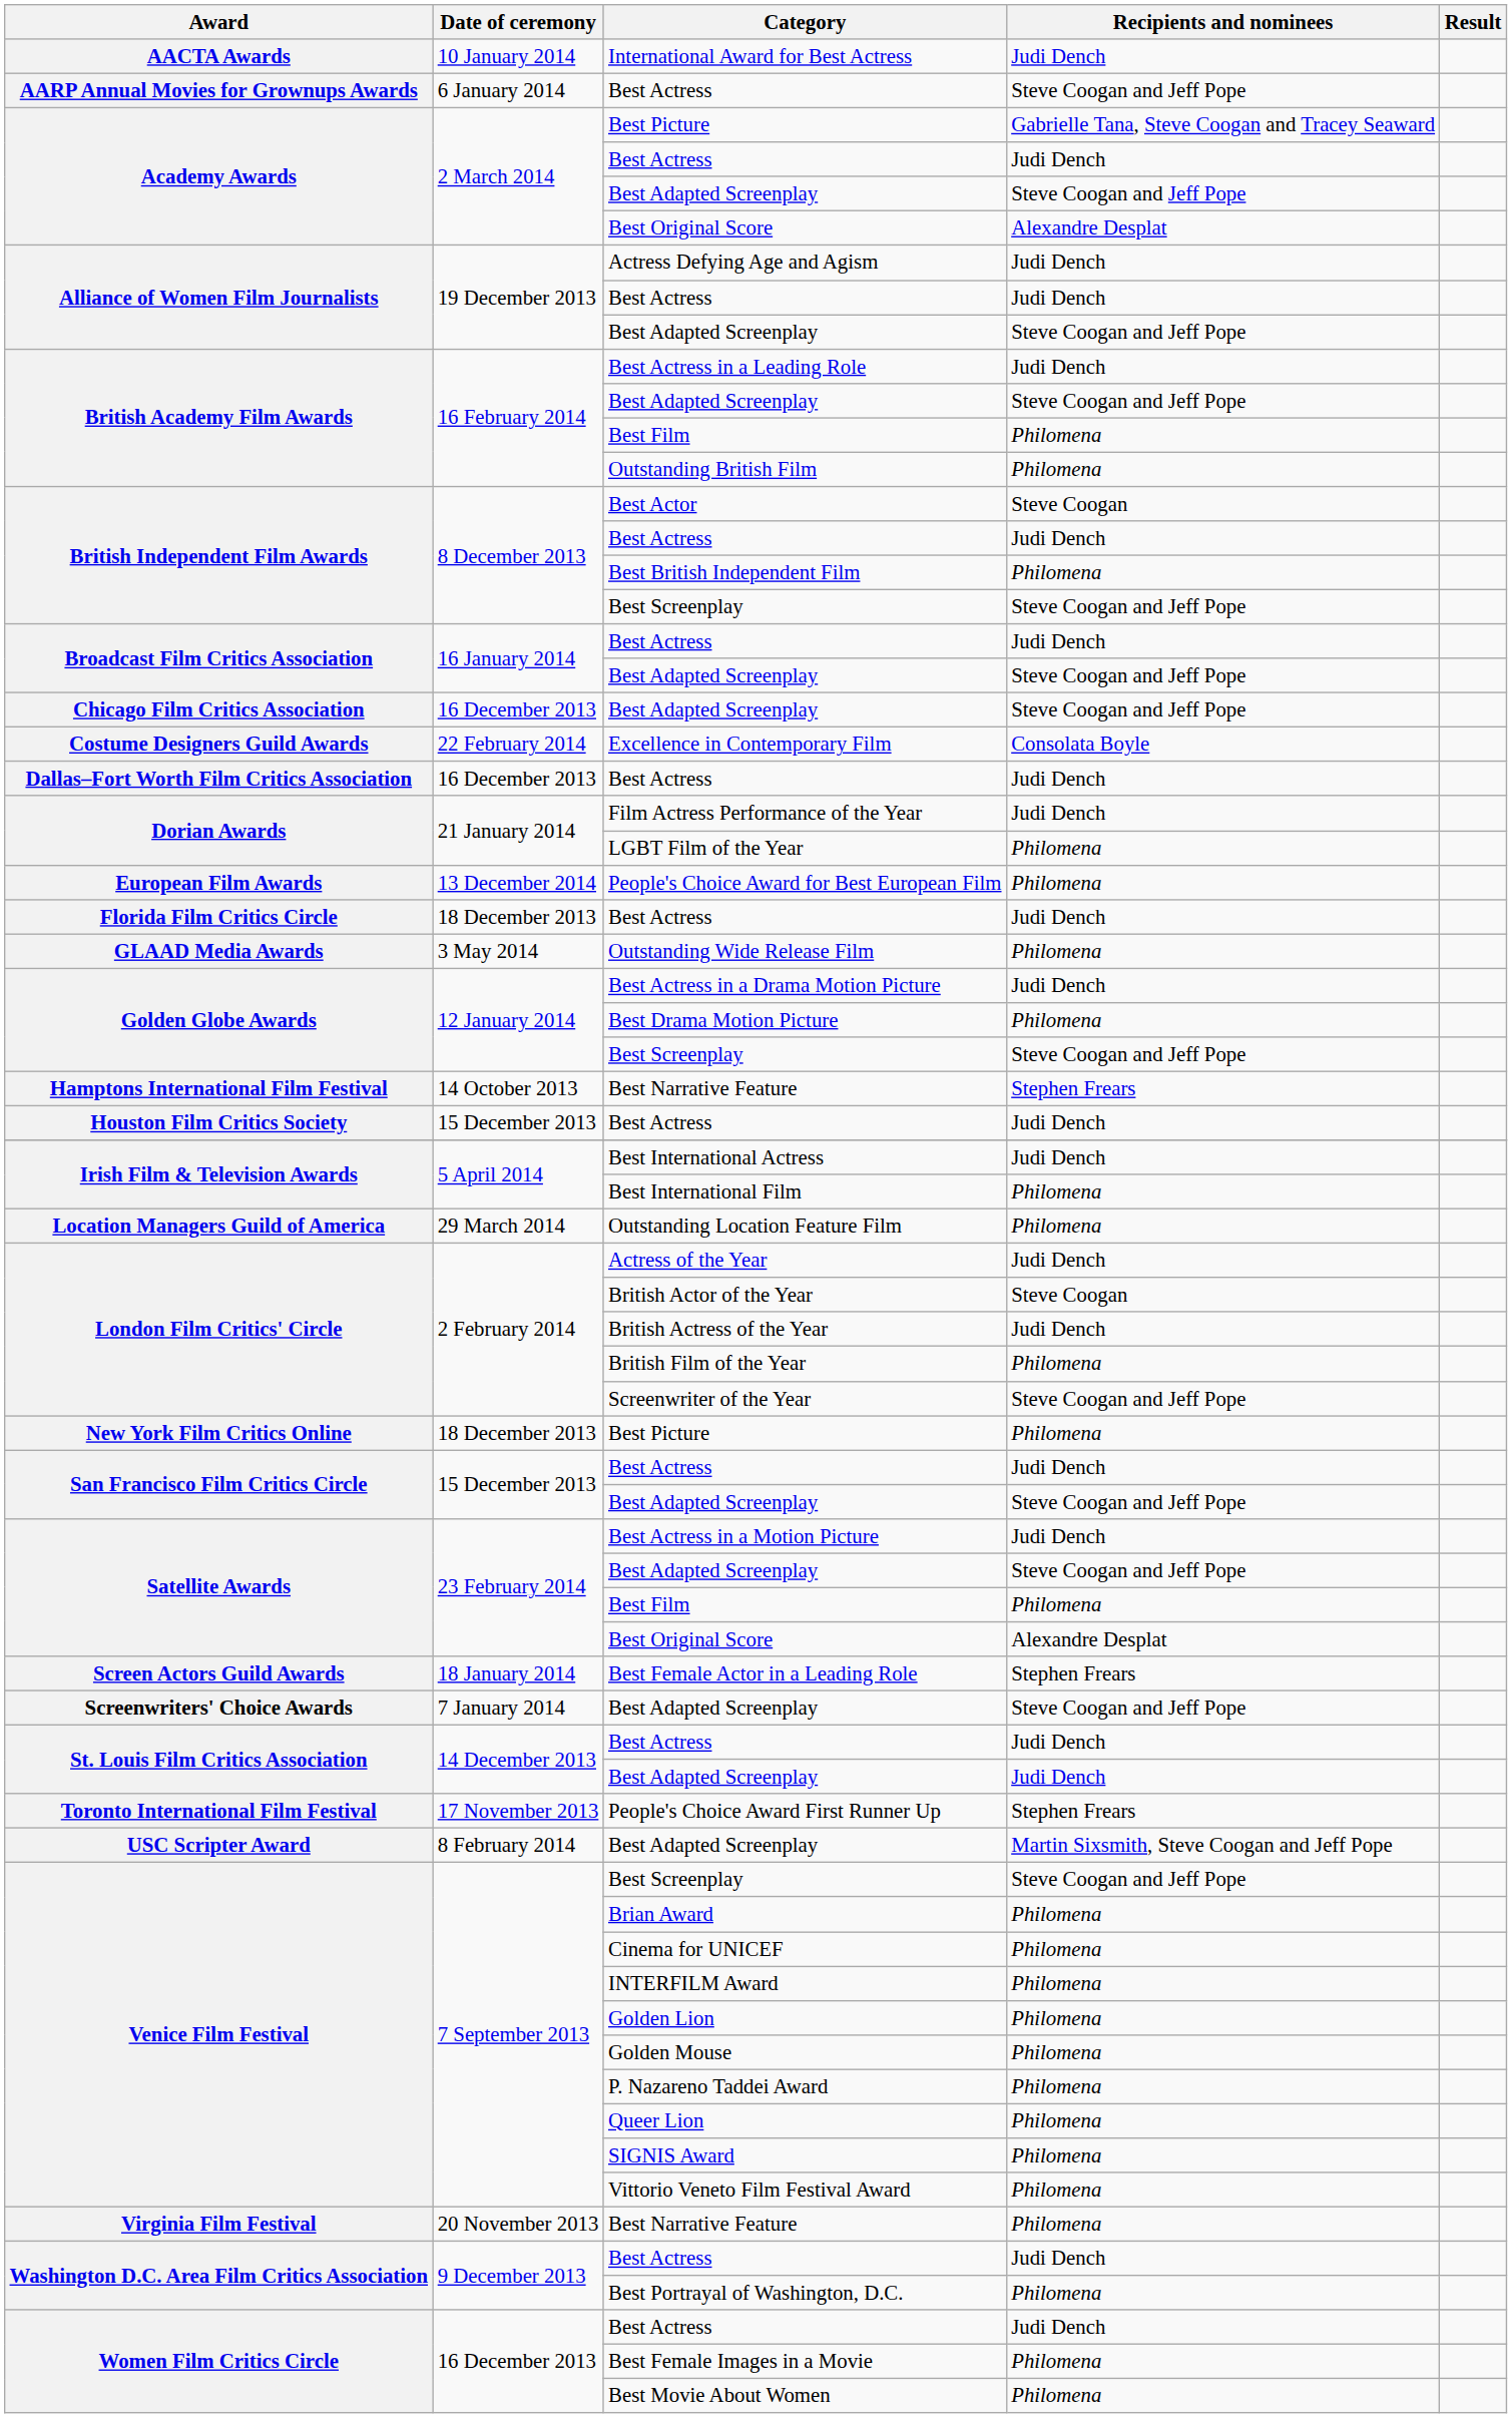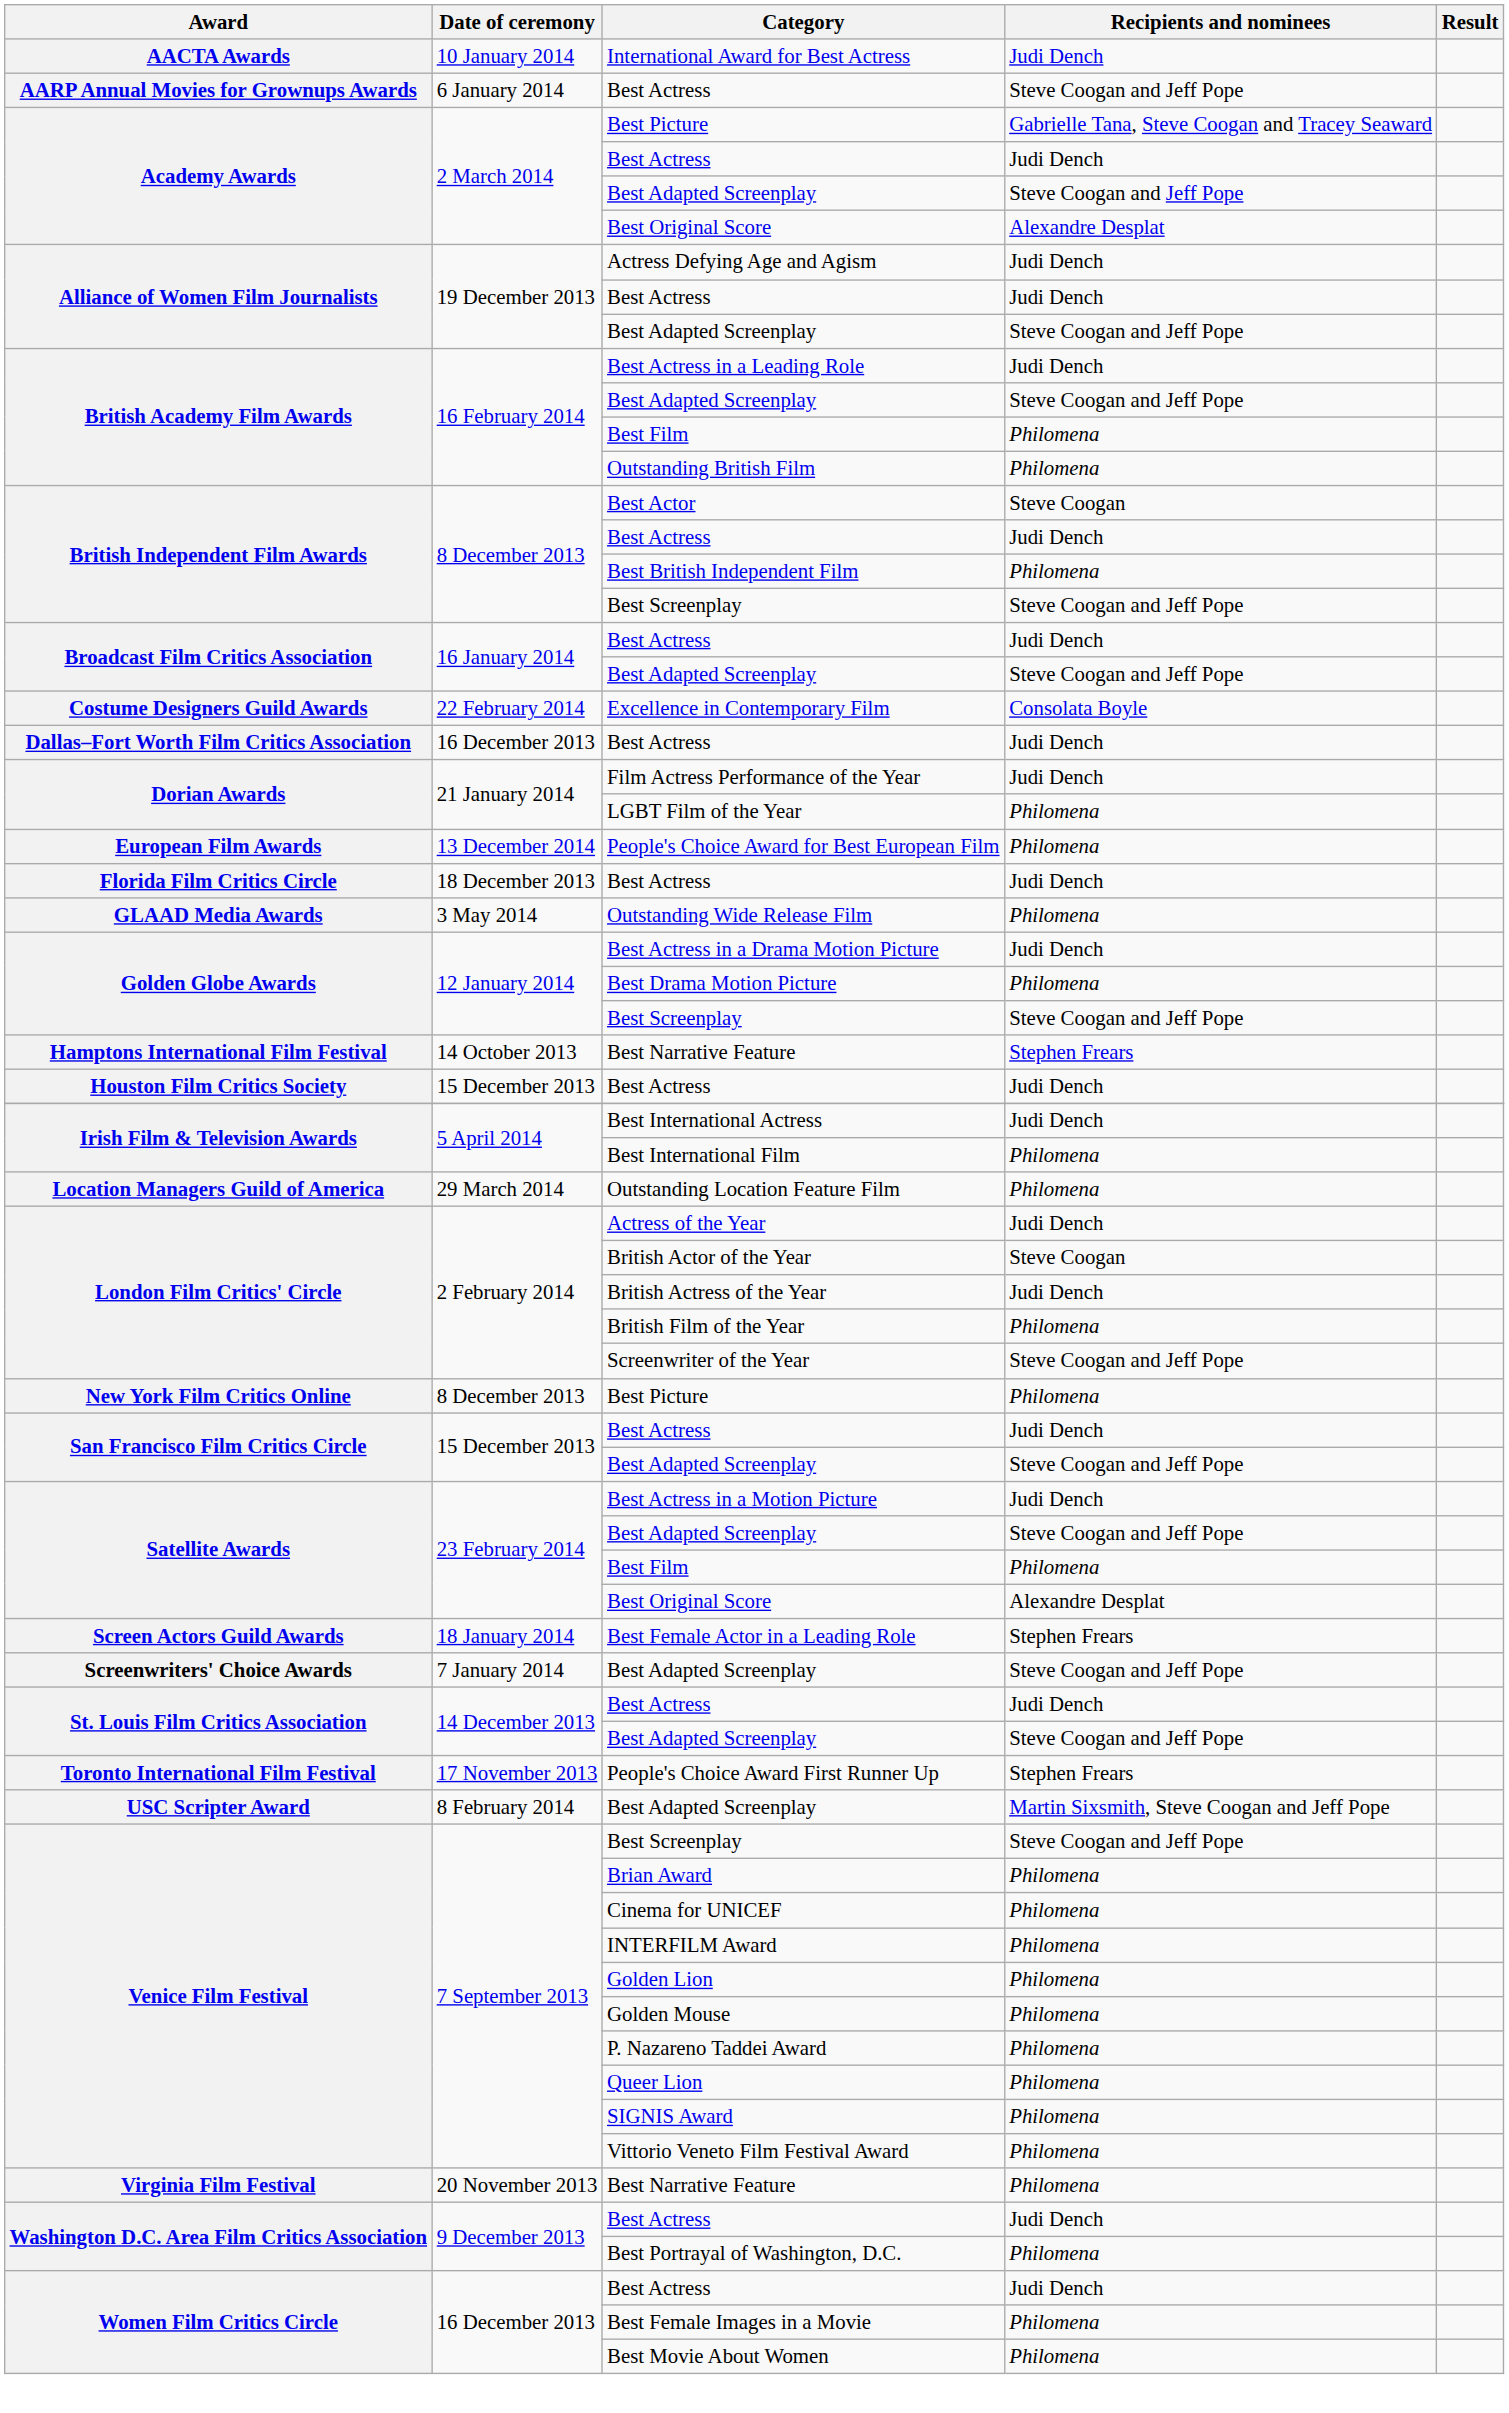- row: Chicago Film Critics Association | 16 December 2013 | Best Adapted Screenplay | Steve Coogan and Jeff Pope
New York Film Critics Online / Best Picture | Date of ceremony: 18 December 2013 -> 8 December 2013
St. Louis Film Critics Association / Best Adapted Screenplay | Recipients and nominees: Judi Dench -> Steve Coogan and Jeff Pope
